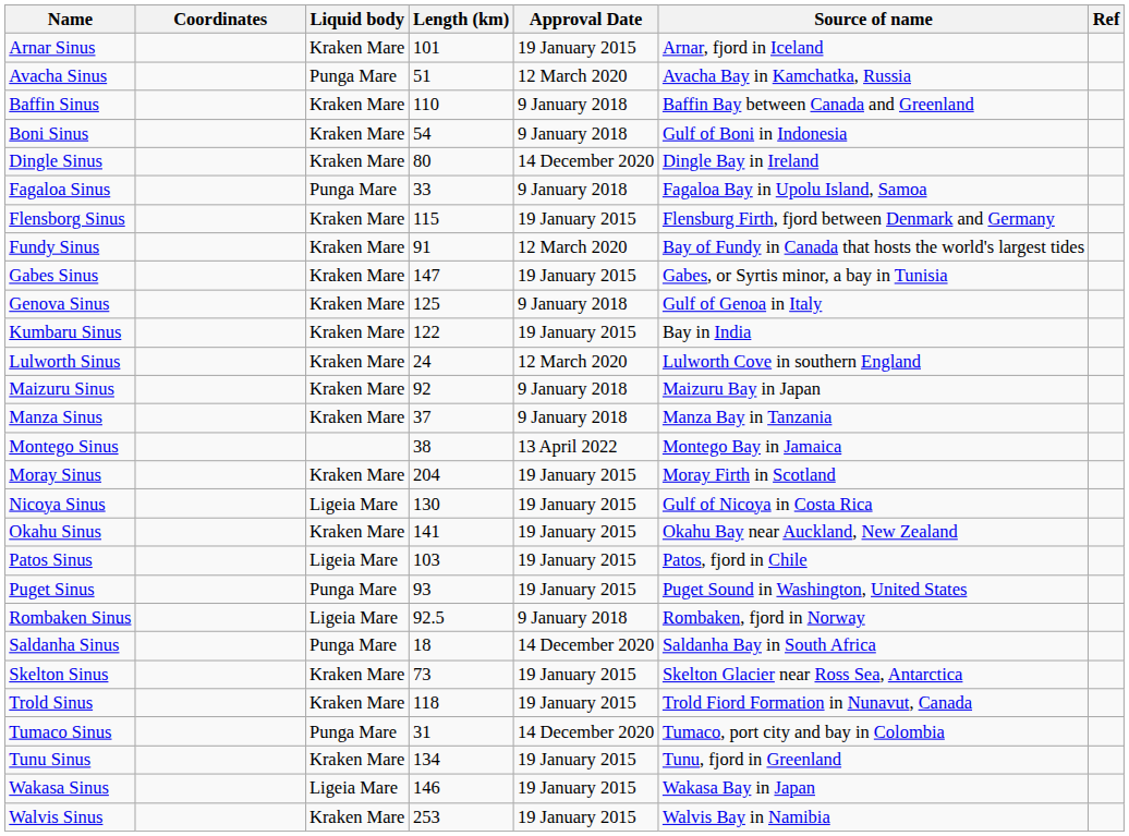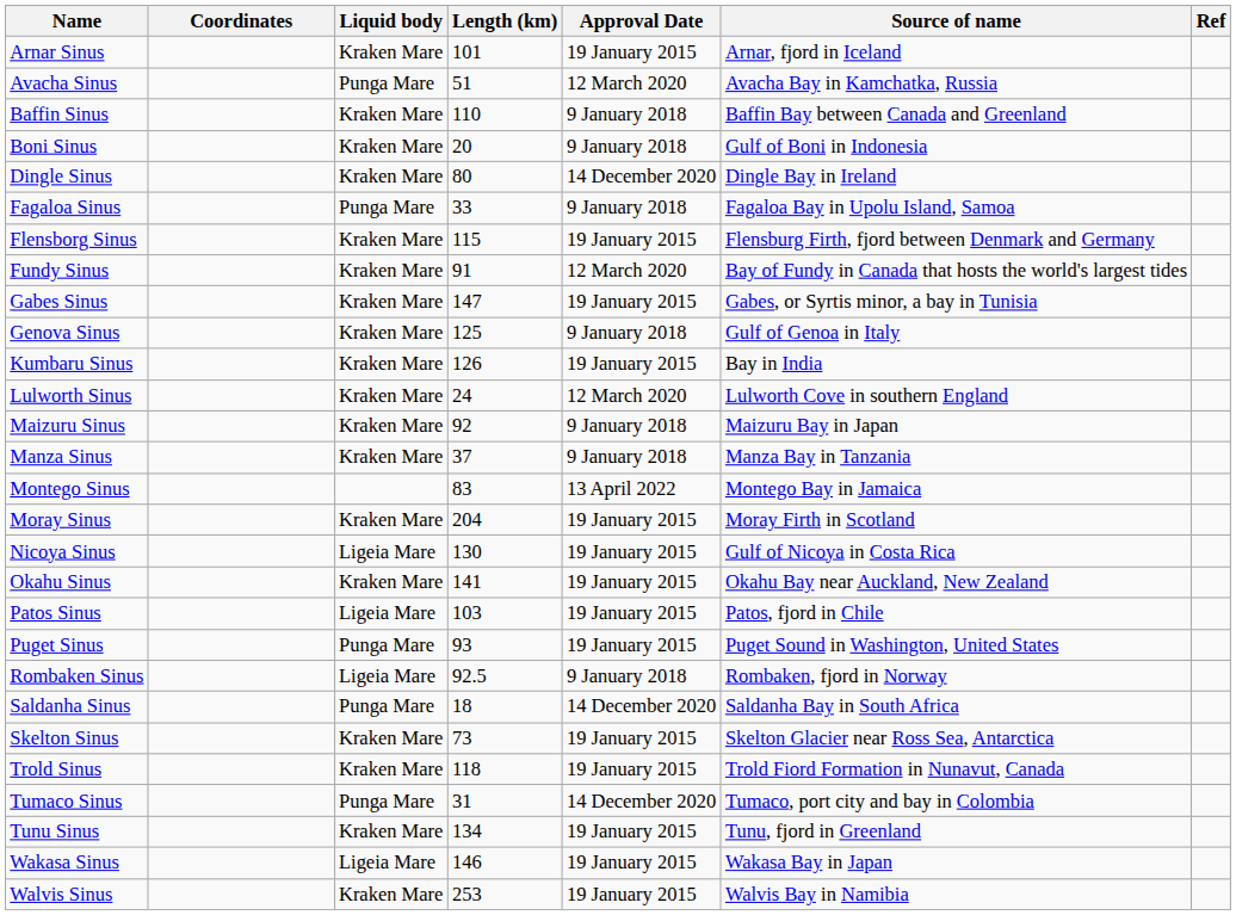Boni Sinus | Length (km): 54 -> 20
Kumbaru Sinus | Length (km): 122 -> 126
Montego Sinus | Length (km): 38 -> 83
